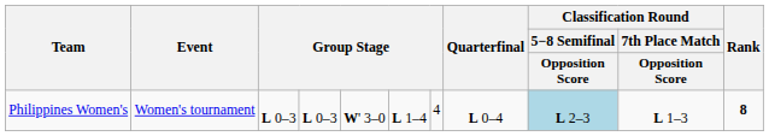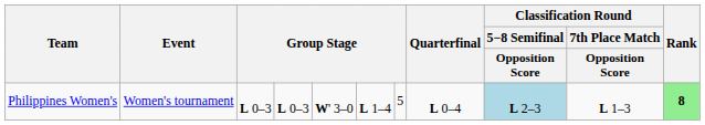Philippines Women's | column 7: 4 -> 5
Philippines Women's | Rank: no background -> lightgreen background
